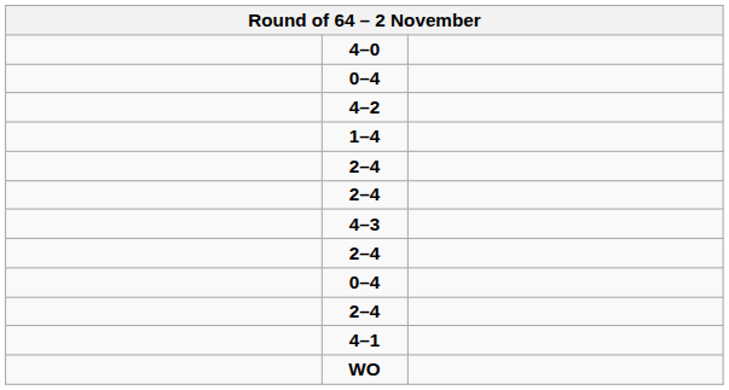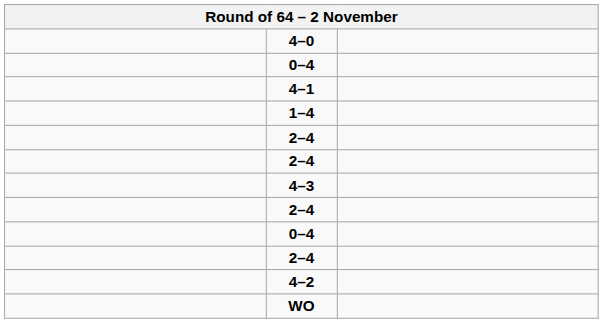rows swapped: 4–2 <-> 4–1
